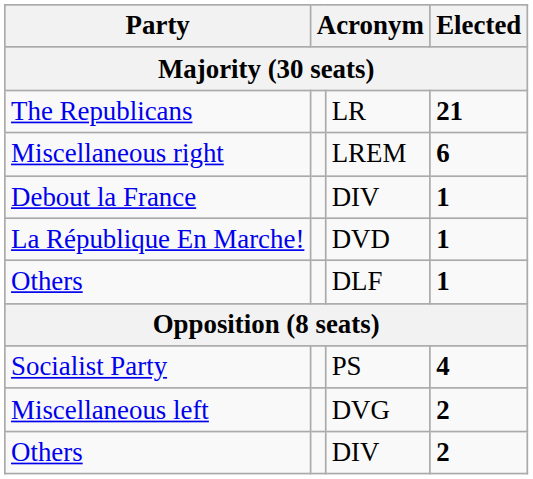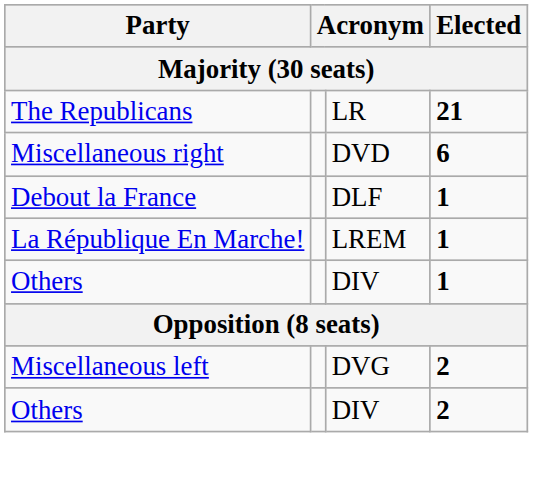Miscellaneous right | column 3: LREM -> DVD
Debout la France | column 3: DIV -> DLF
La République En Marche! | column 3: DVD -> LREM
Others / 1 | column 3: DLF -> DIV
- row: Socialist Party | PS | 4
